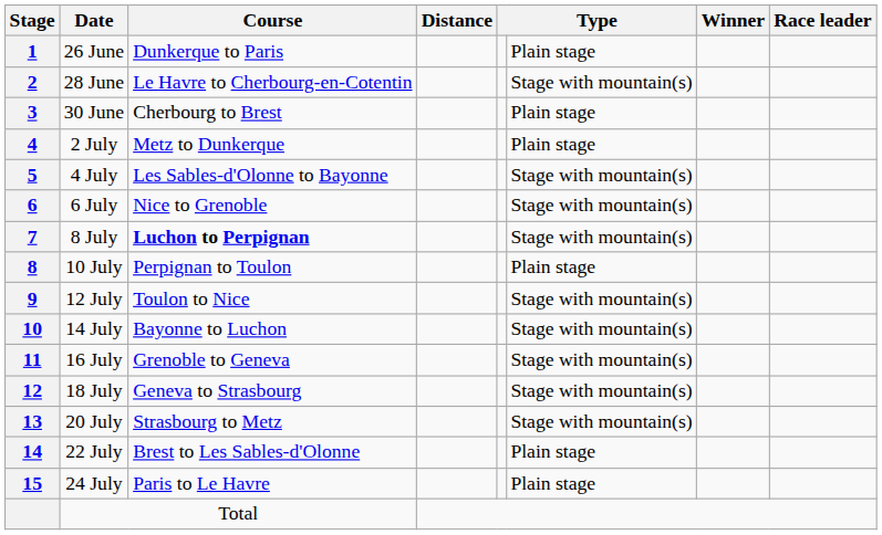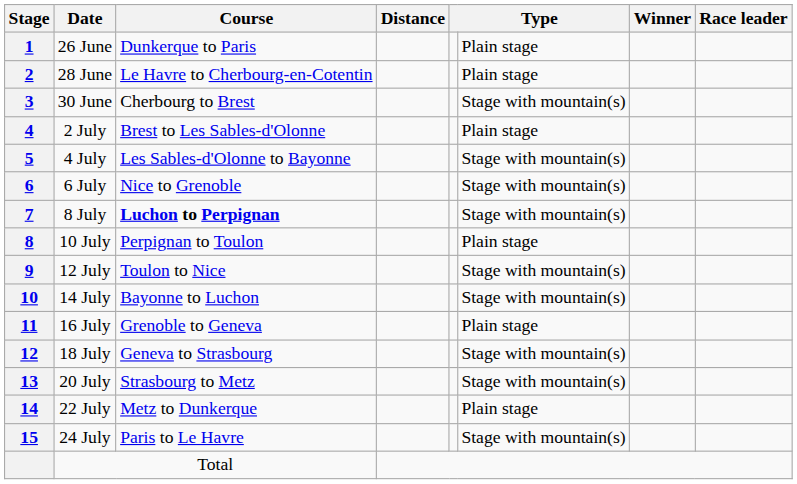28 June | column 6: Stage with mountain(s) -> Plain stage
30 June | column 6: Plain stage -> Stage with mountain(s)
2 July | Course: Metz to Dunkerque -> Brest to Les Sables-d'Olonne
16 July | column 6: Stage with mountain(s) -> Plain stage
22 July | Course: Brest to Les Sables-d'Olonne -> Metz to Dunkerque
24 July | column 6: Plain stage -> Stage with mountain(s)
